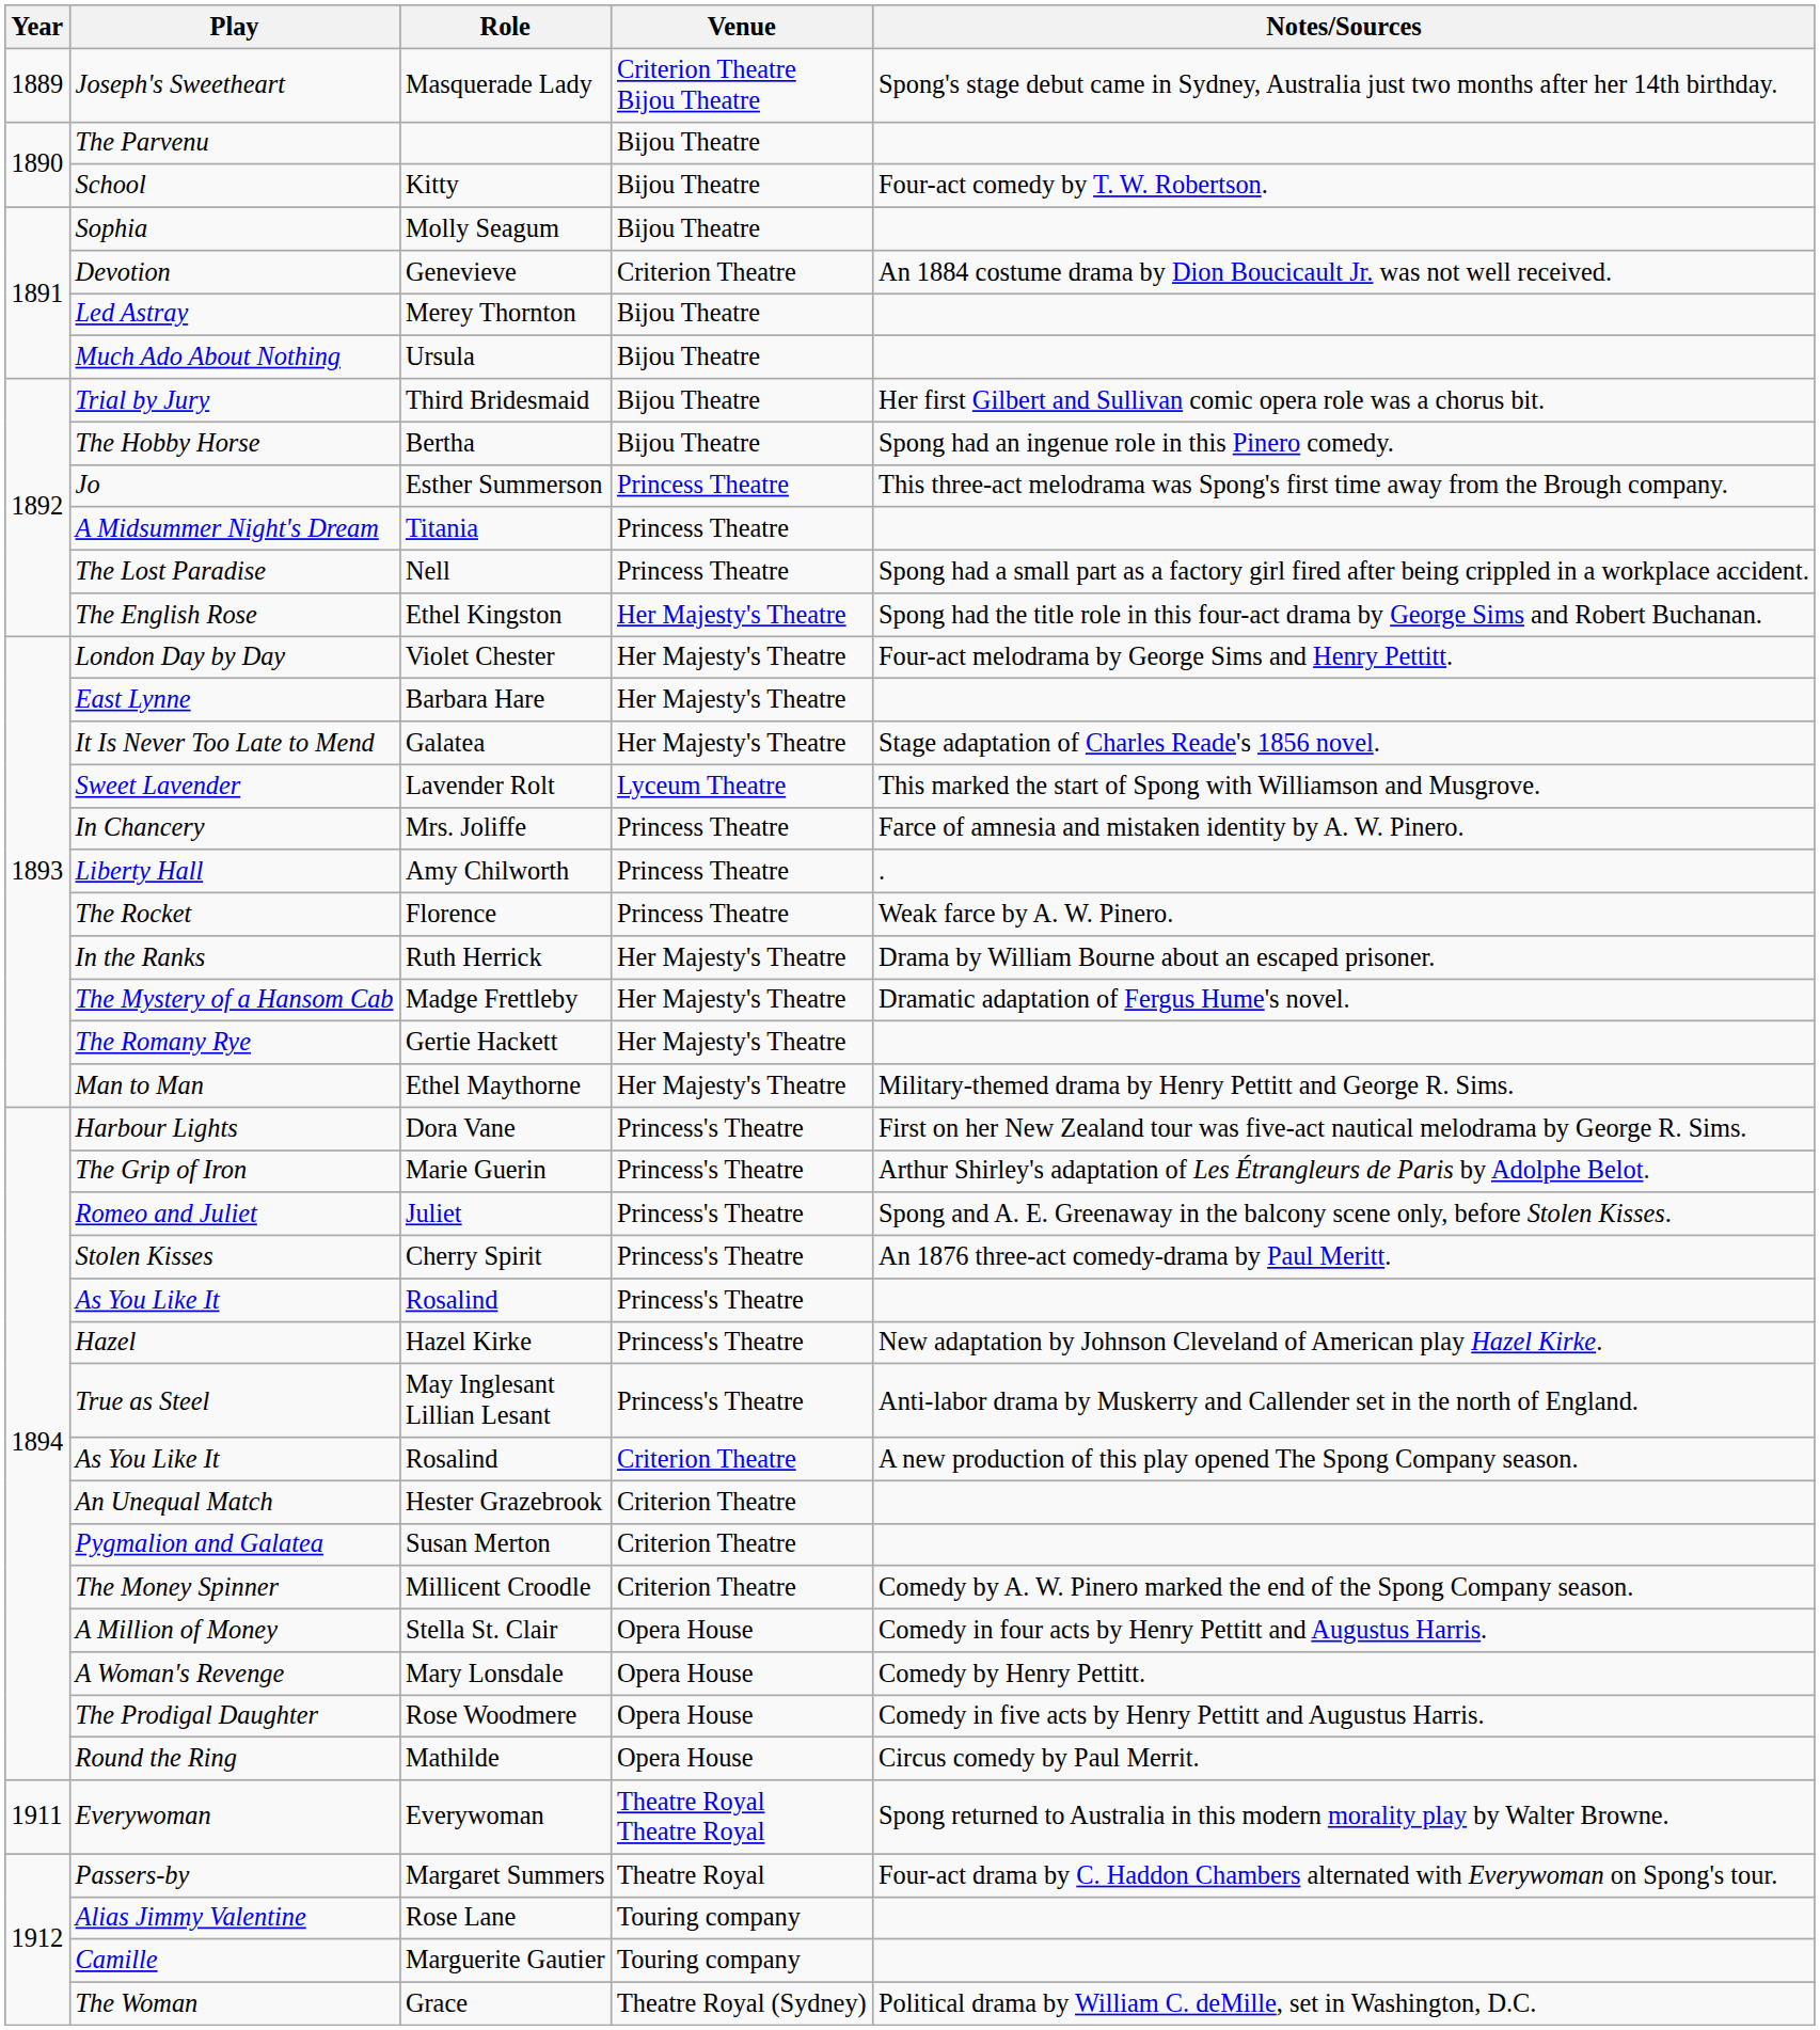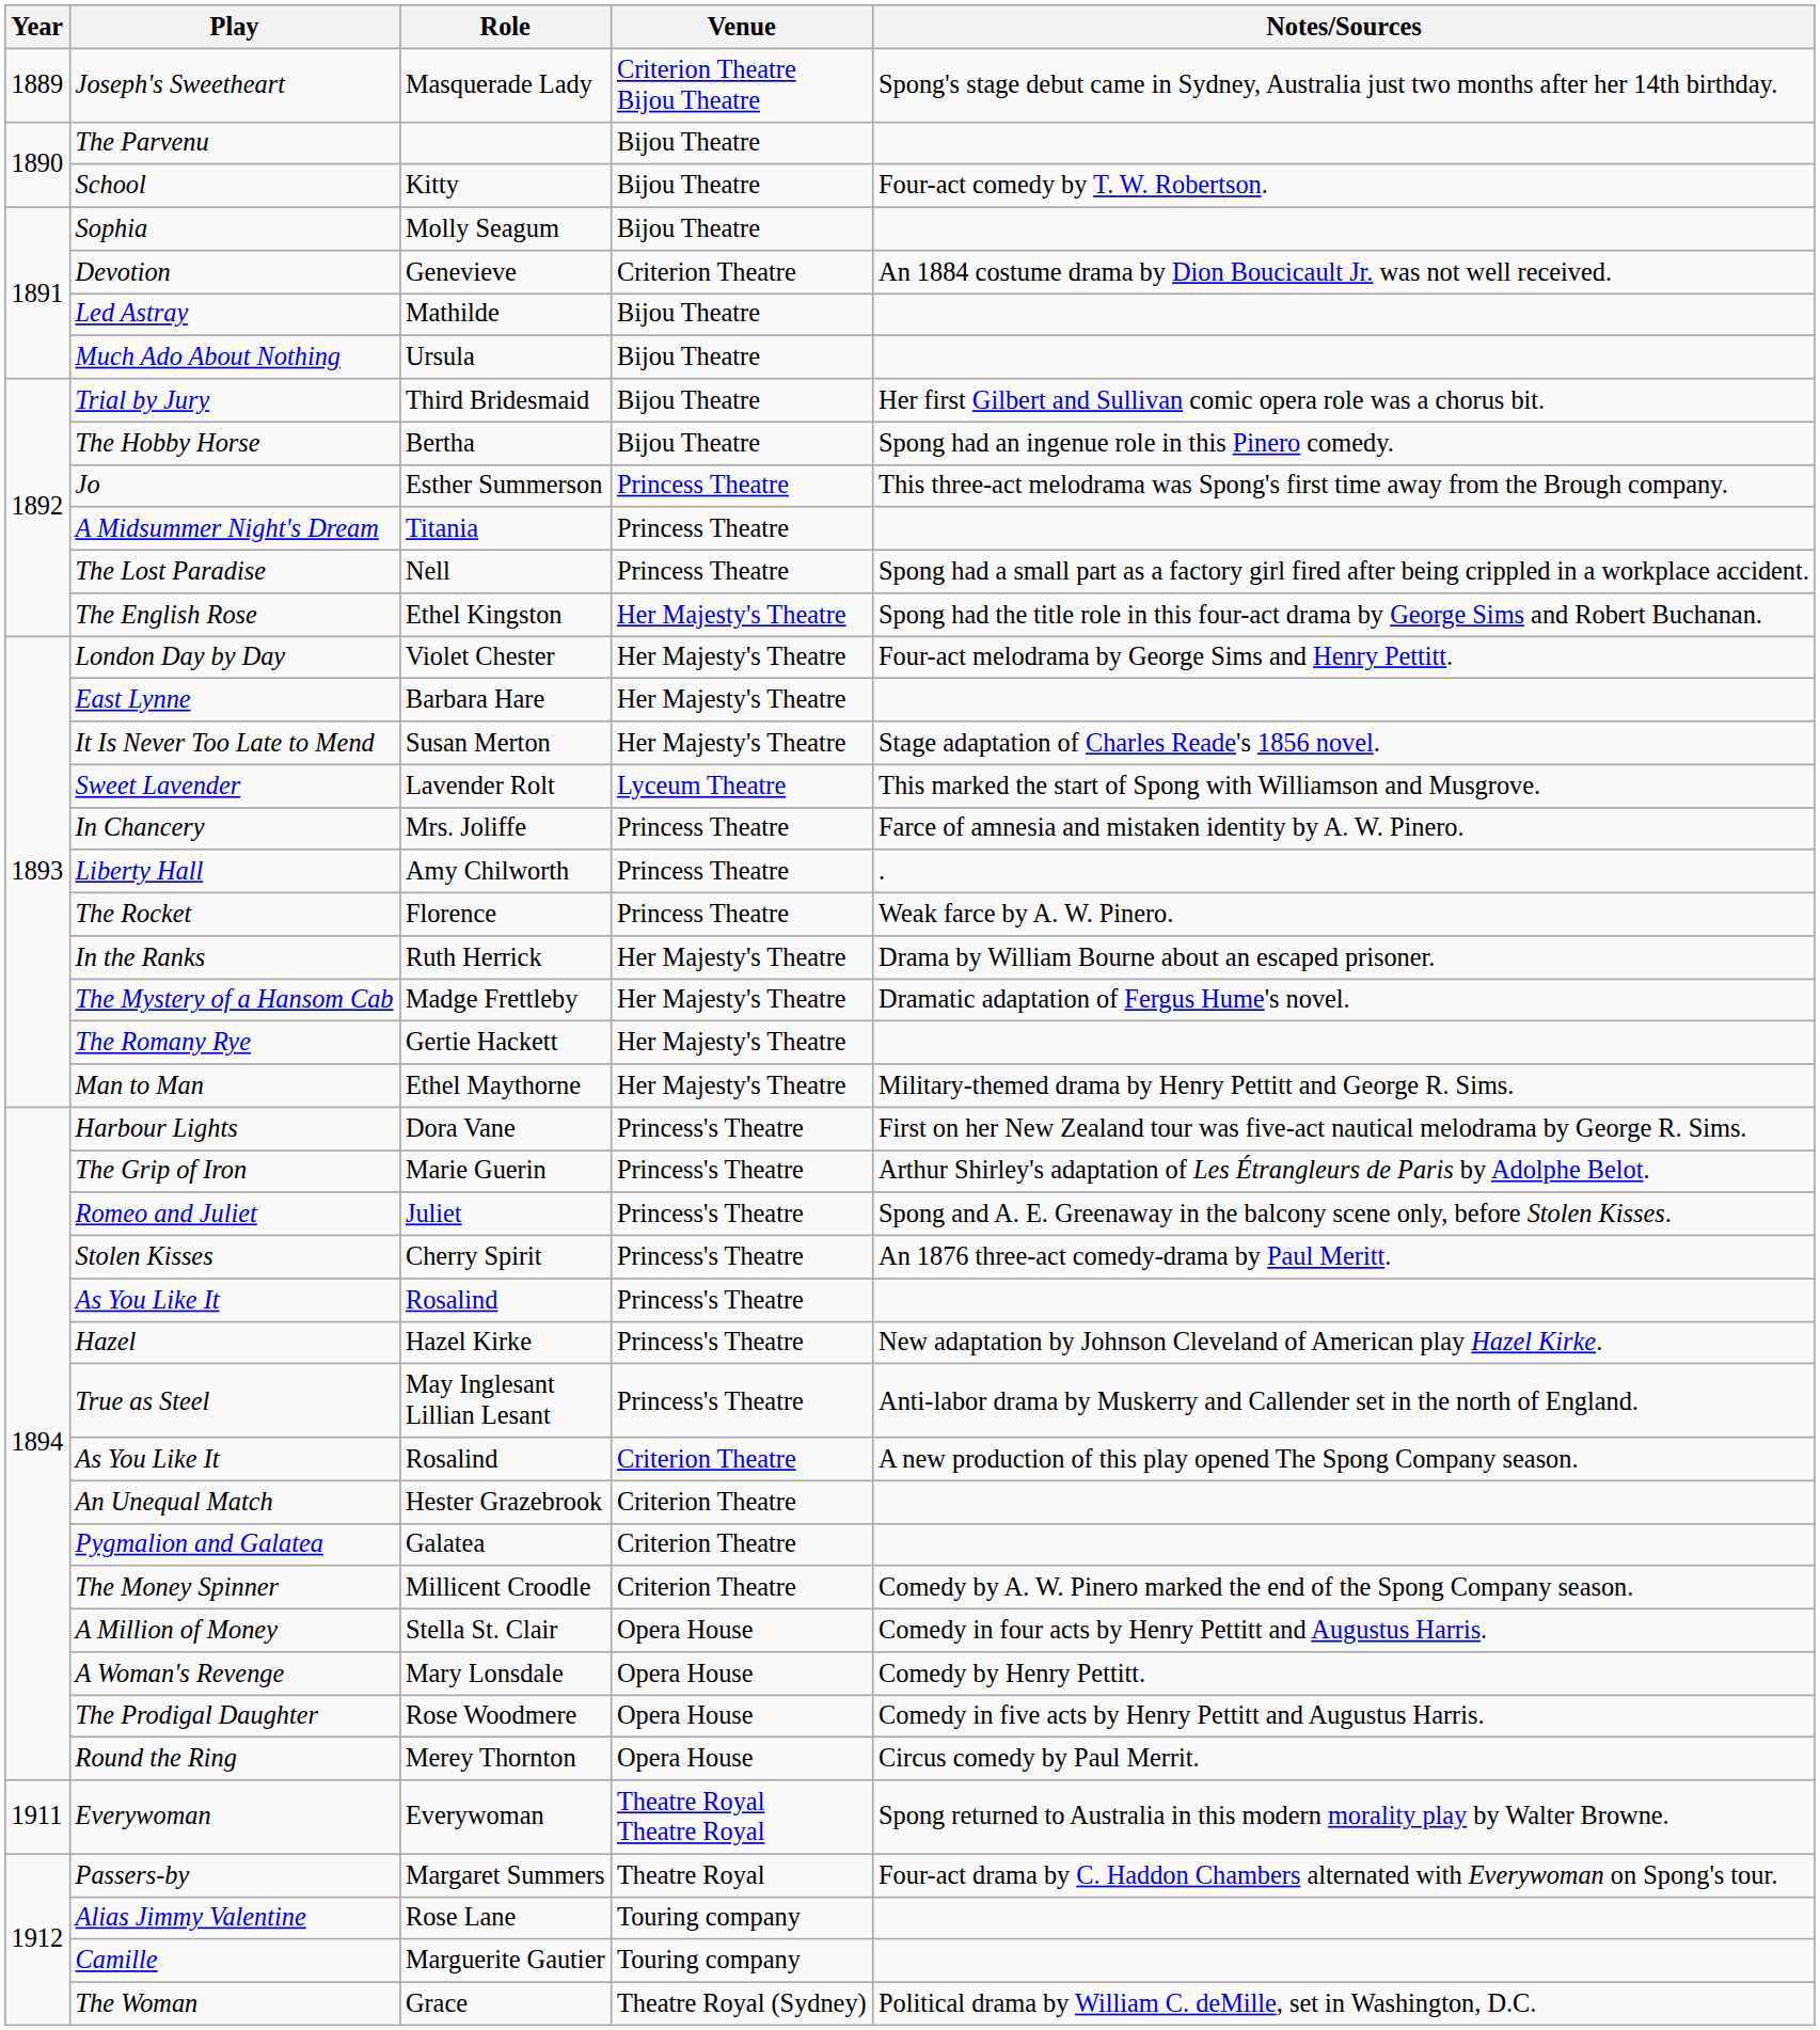Led Astray | Role: Merey Thornton -> Mathilde
It Is Never Too Late to Mend | Role: Galatea -> Susan Merton
Pygmalion and Galatea | Role: Susan Merton -> Galatea
Round the Ring | Role: Mathilde -> Merey Thornton
